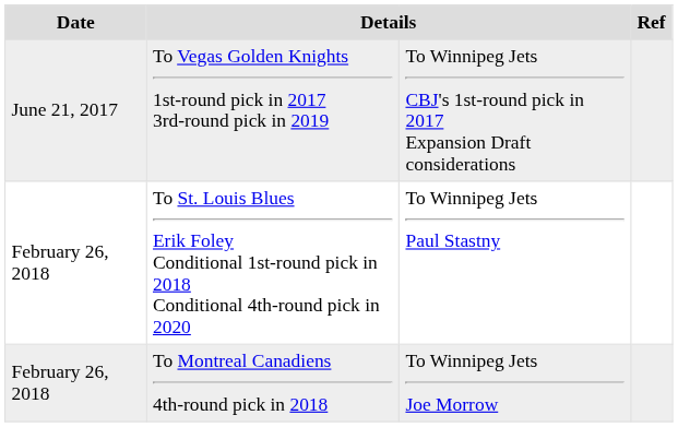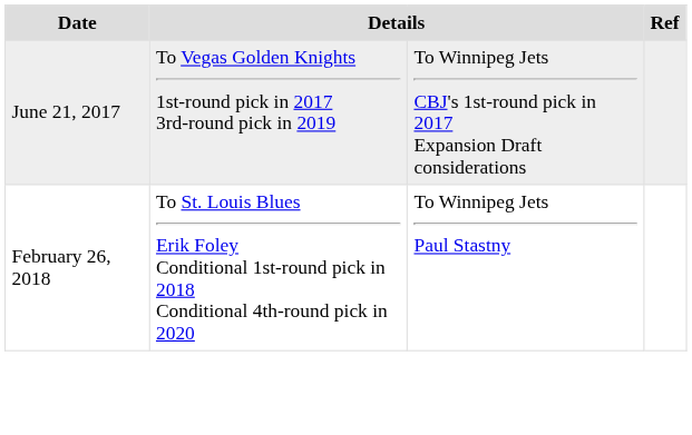- row: February 26, 2018 | To Montreal Canadiens 4th-round pick in 2018 | To Winnipeg Jets Joe Morrow
